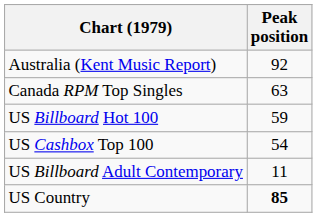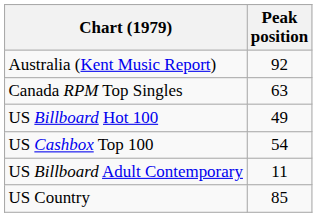US Billboard Hot 100 | Peak position: 59 -> 49
US Country | Peak position: bold -> normal
